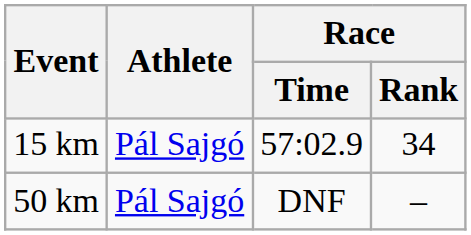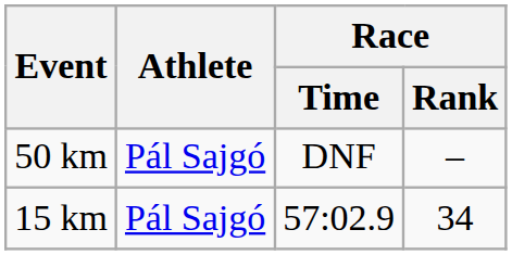rows swapped: 15 km <-> 50 km
